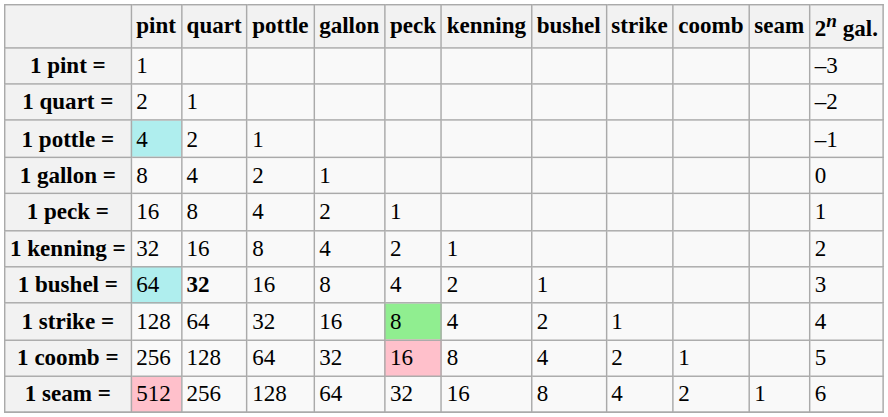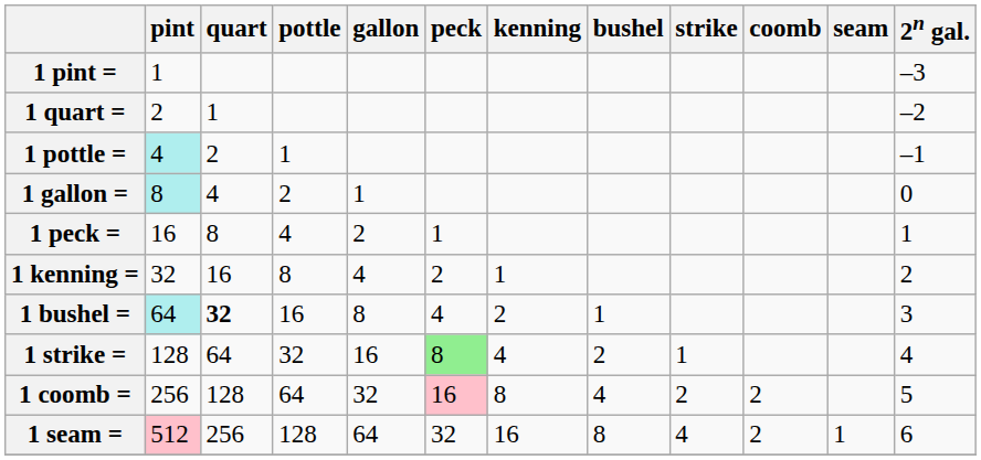1 gallon = | pint: no background -> paleturquoise background
1 coomb = | coomb: 1 -> 2
